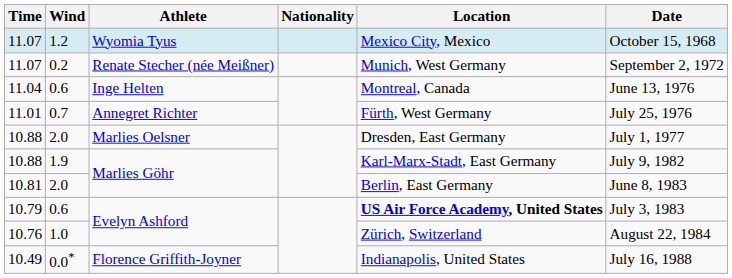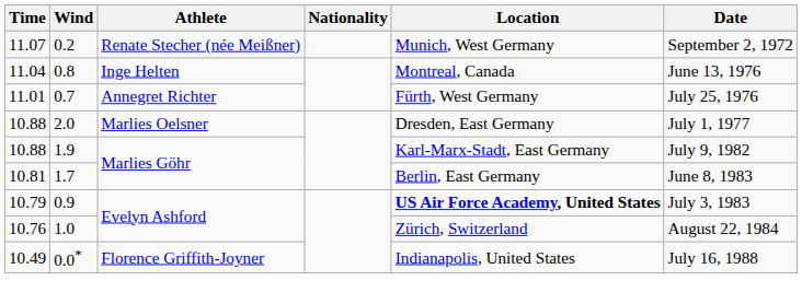- row: 11.07 | 1.2 | Wyomia Tyus | Mexico City, Mexico | October 15, 1968
11.04 | Wind: 0.6 -> 0.8
10.81 | Wind: 2.0 -> 1.7
10.79 | Wind: 0.6 -> 0.9
